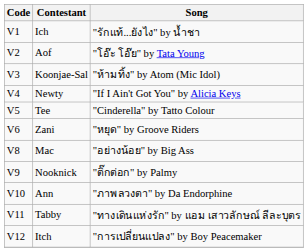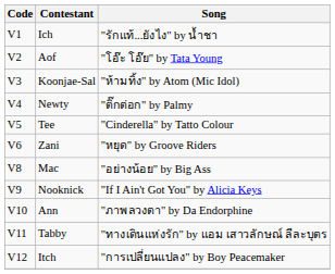Newty | Song: "If I Ain't Got You" by Alicia Keys -> "ติ๊กต่อก" by Palmy
Nooknick | Song: "ติ๊กต่อก" by Palmy -> "If I Ain't Got You" by Alicia Keys
